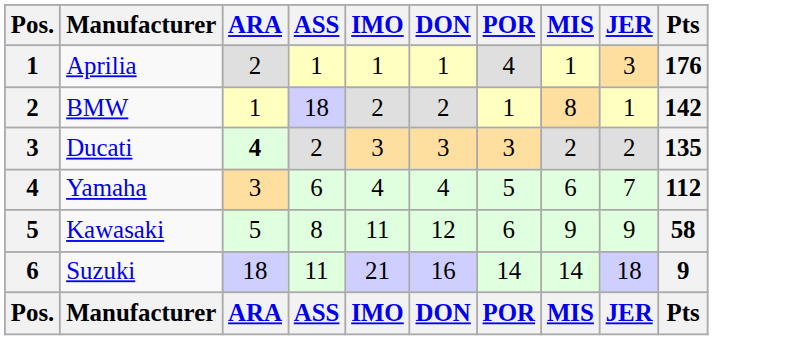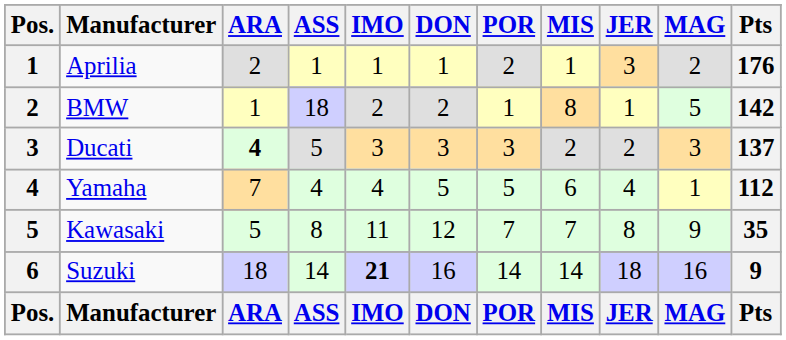+ column: MAG | 2 | 5 | 3 | 1 | 9 | 16 | MAG
Aprilia | POR: 4 -> 2
Ducati | ASS: 2 -> 5
Ducati | Pts: 135 -> 137
Yamaha | ARA: 3 -> 7
Yamaha | ASS: 6 -> 4
Yamaha | DON: 4 -> 5
Yamaha | JER: 7 -> 4
Kawasaki | POR: 6 -> 7
Kawasaki | MIS: 9 -> 7
Kawasaki | JER: 9 -> 8
Kawasaki | Pts: 58 -> 35
Suzuki | ASS: 11 -> 14
Suzuki | IMO: normal -> bold
